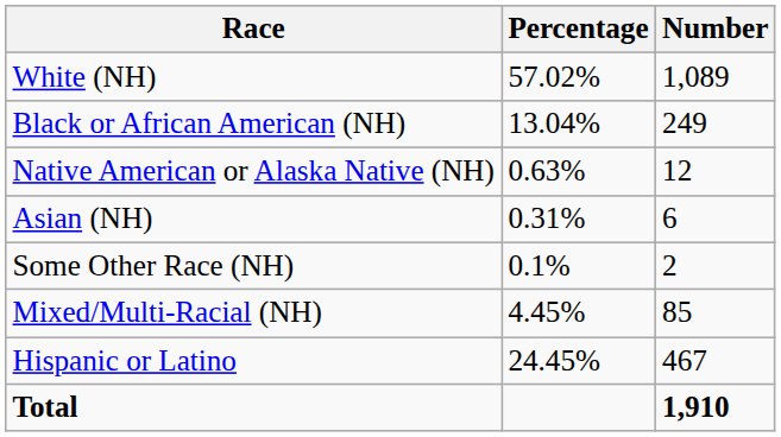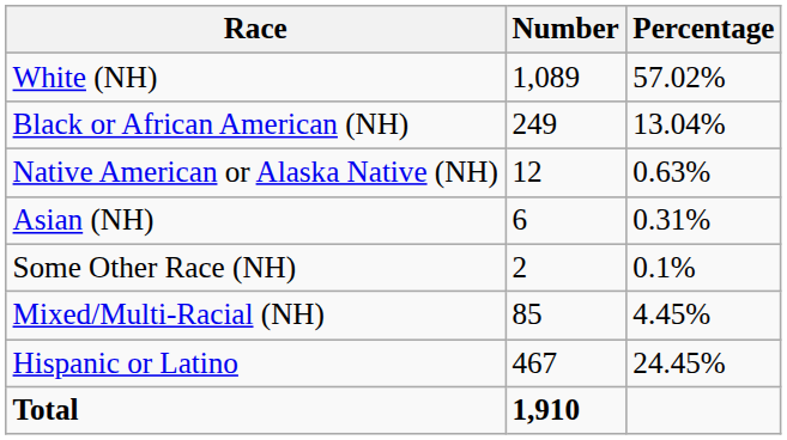columns swapped: Number <-> Percentage
